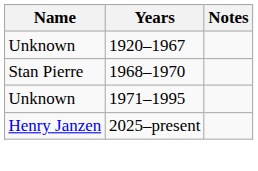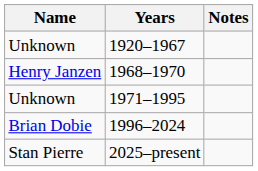1968–1970 | Name: Stan Pierre -> Henry Janzen
+ row: Brian Dobie | 1996–2024
2025–present | Name: Henry Janzen -> Stan Pierre
